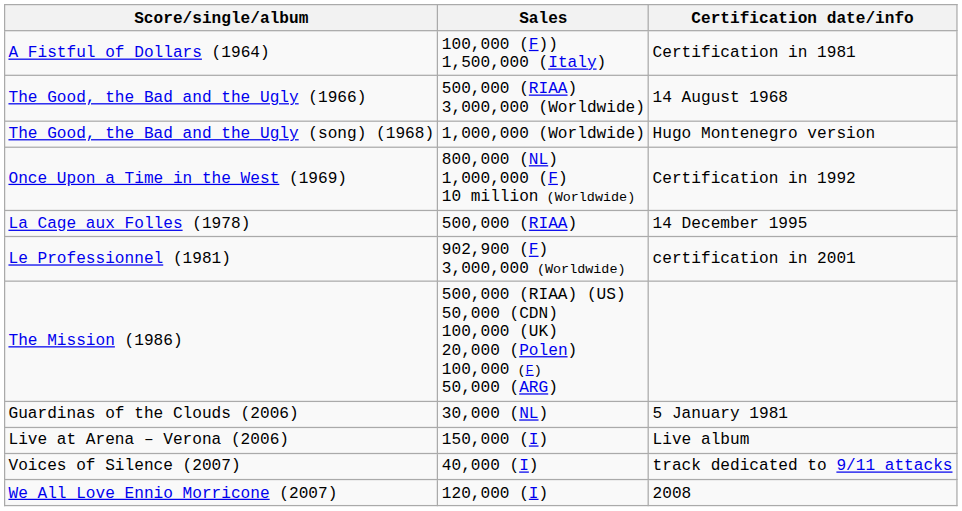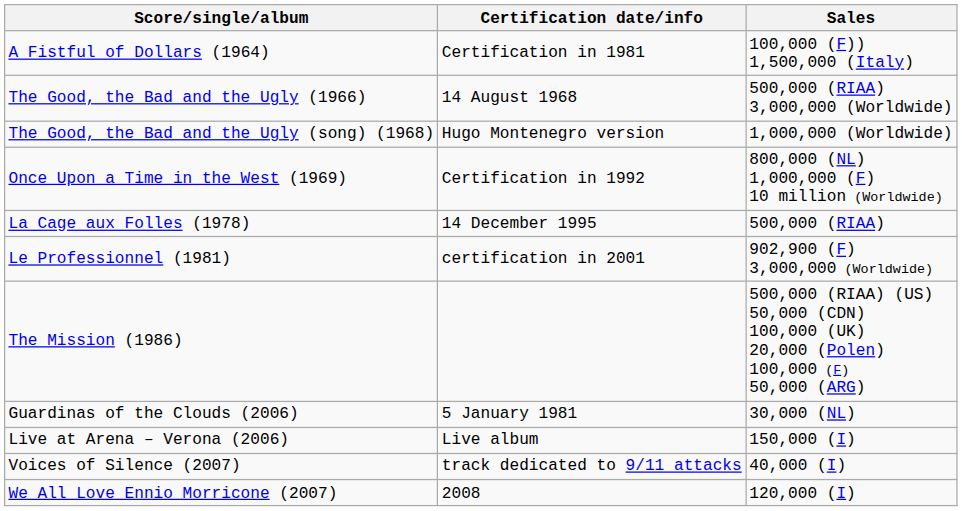columns swapped: Sales <-> Certification date/info
